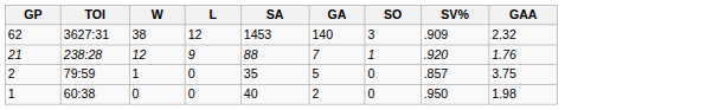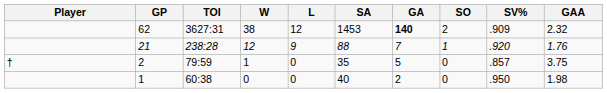+ column: Player | †
62 | GA: normal -> bold
62 | SO: 3 -> 2
